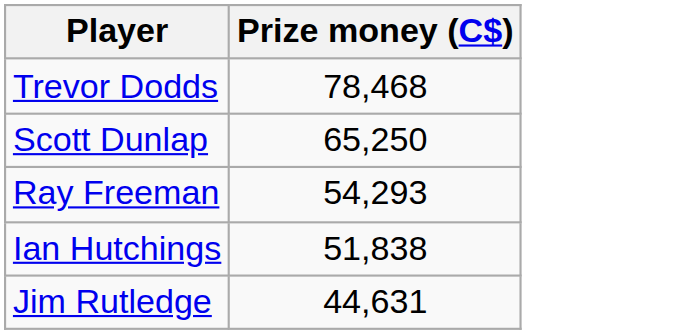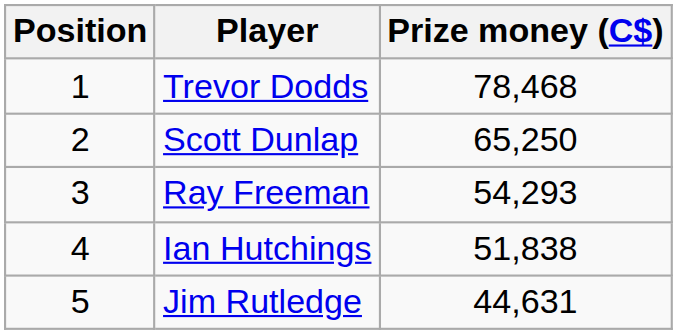+ column: Position | 1 | 2 | 3 | 4 | 5
